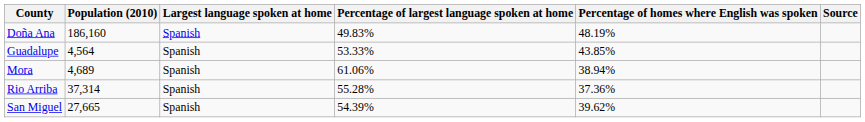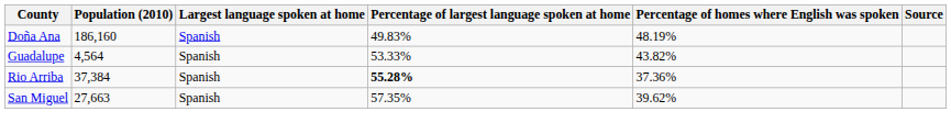Guadalupe | Percentage of homes where English was spoken: 43.85% -> 43.82%
- row: Mora | 4,689 | Spanish | 61.06% | 38.94%
Rio Arriba | Population (2010): 37,314 -> 37,384
Rio Arriba | Percentage of largest language spoken at home: normal -> bold
San Miguel | Population (2010): 27,665 -> 27,663
San Miguel | Percentage of largest language spoken at home: 54.39% -> 57.35%
